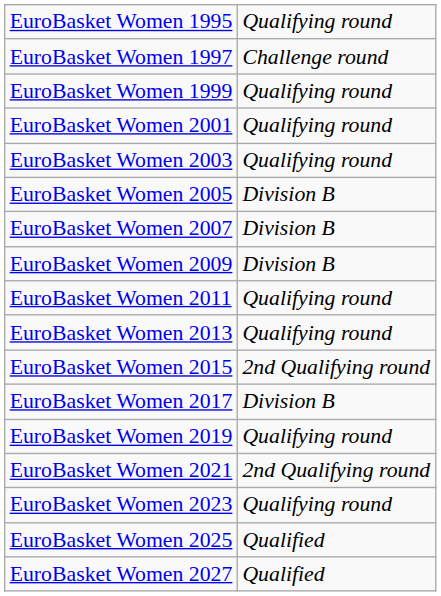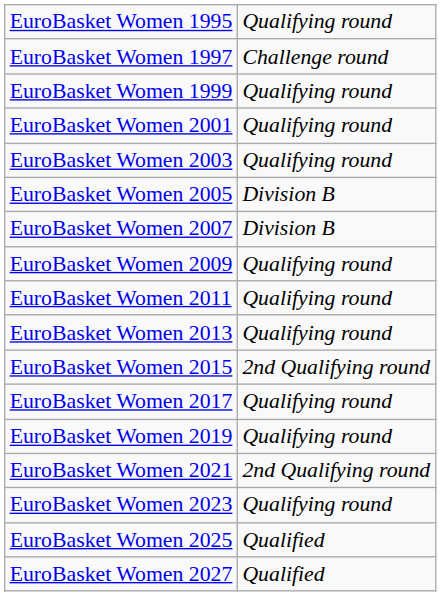EuroBasket Women 2009 | column 2: Division B -> Qualifying round
EuroBasket Women 2017 | column 2: Division B -> Qualifying round
